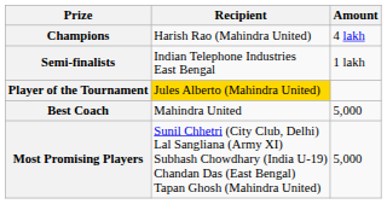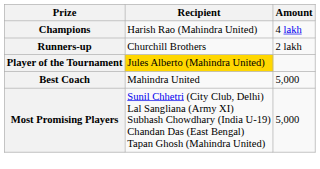+ row: Runners-up | Churchill Brothers | 2 lakh
- row: Semi-finalists | Indian Telephone Industries East Bengal | 1 lakh
